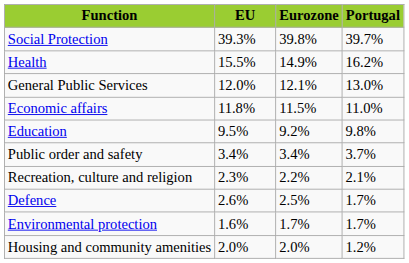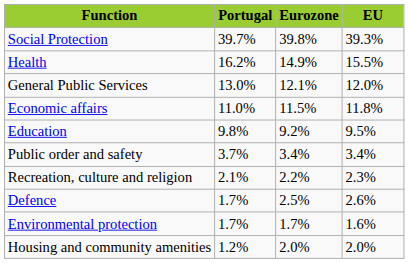columns swapped: Portugal <-> EU
